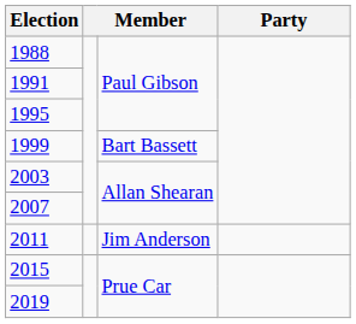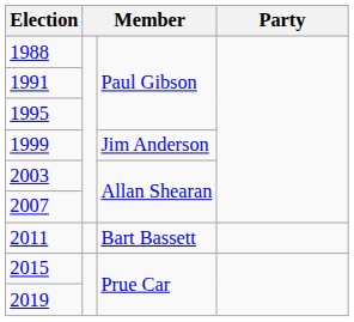1999 | column 3: Bart Bassett -> Jim Anderson
2011 | column 3: Jim Anderson -> Bart Bassett
